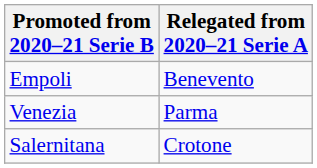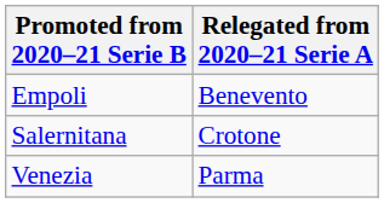rows swapped: Salernitana <-> Venezia
